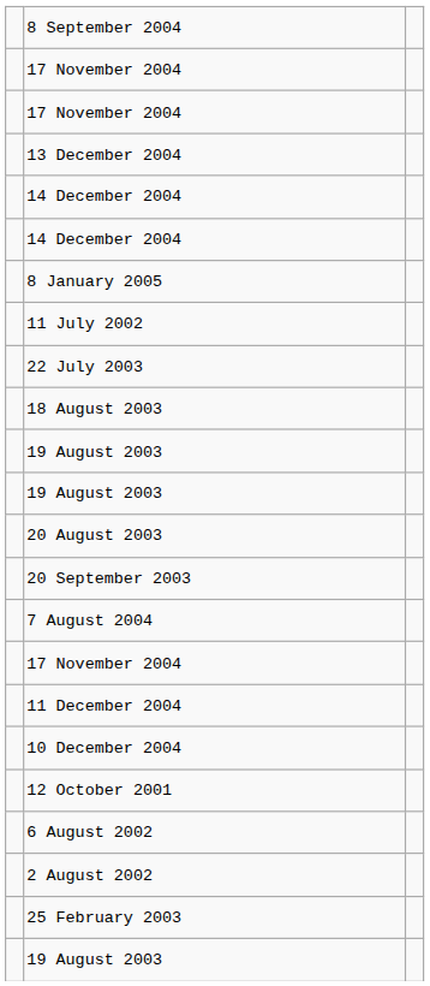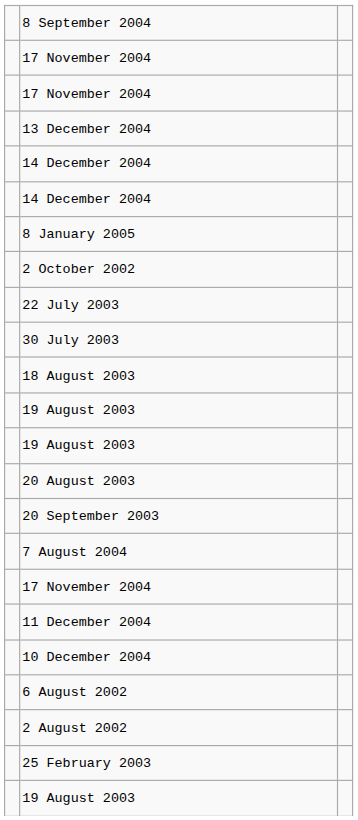- row: 11 July 2002
+ row: 2 October 2002
+ row: 30 July 2003
- row: 12 October 2001
